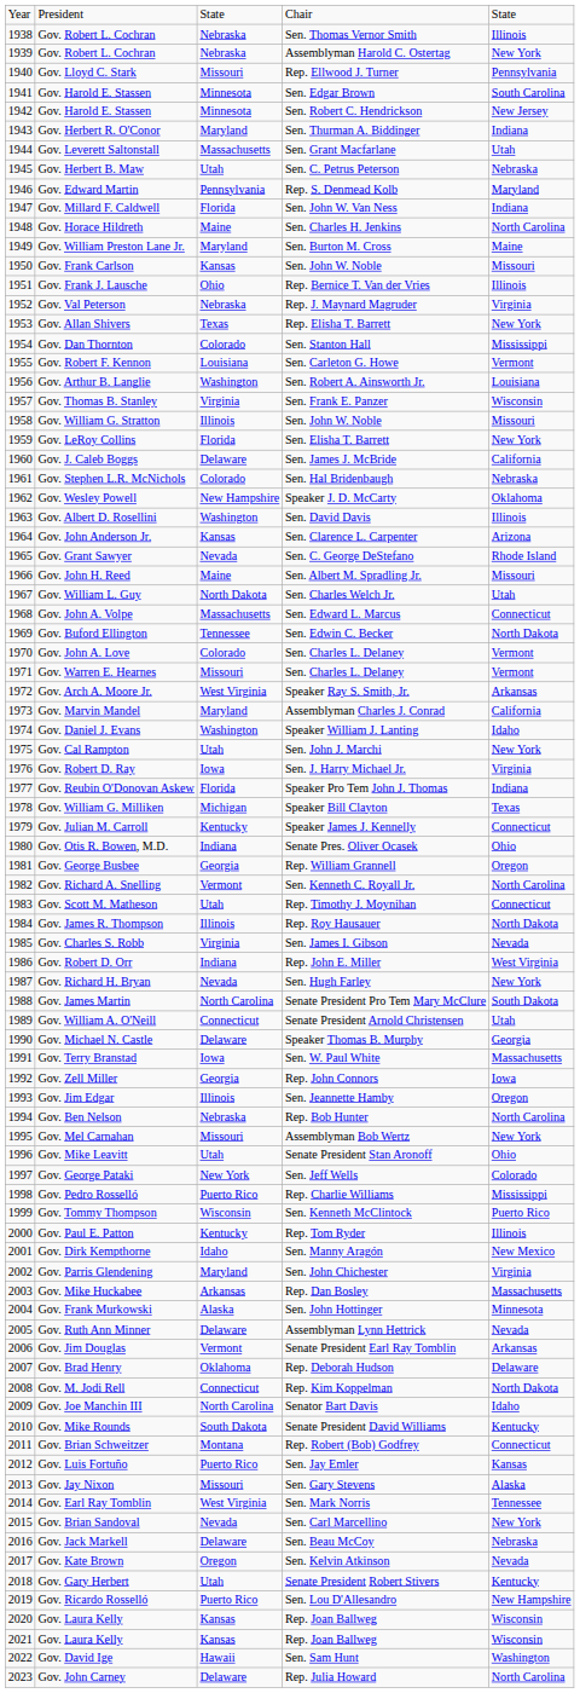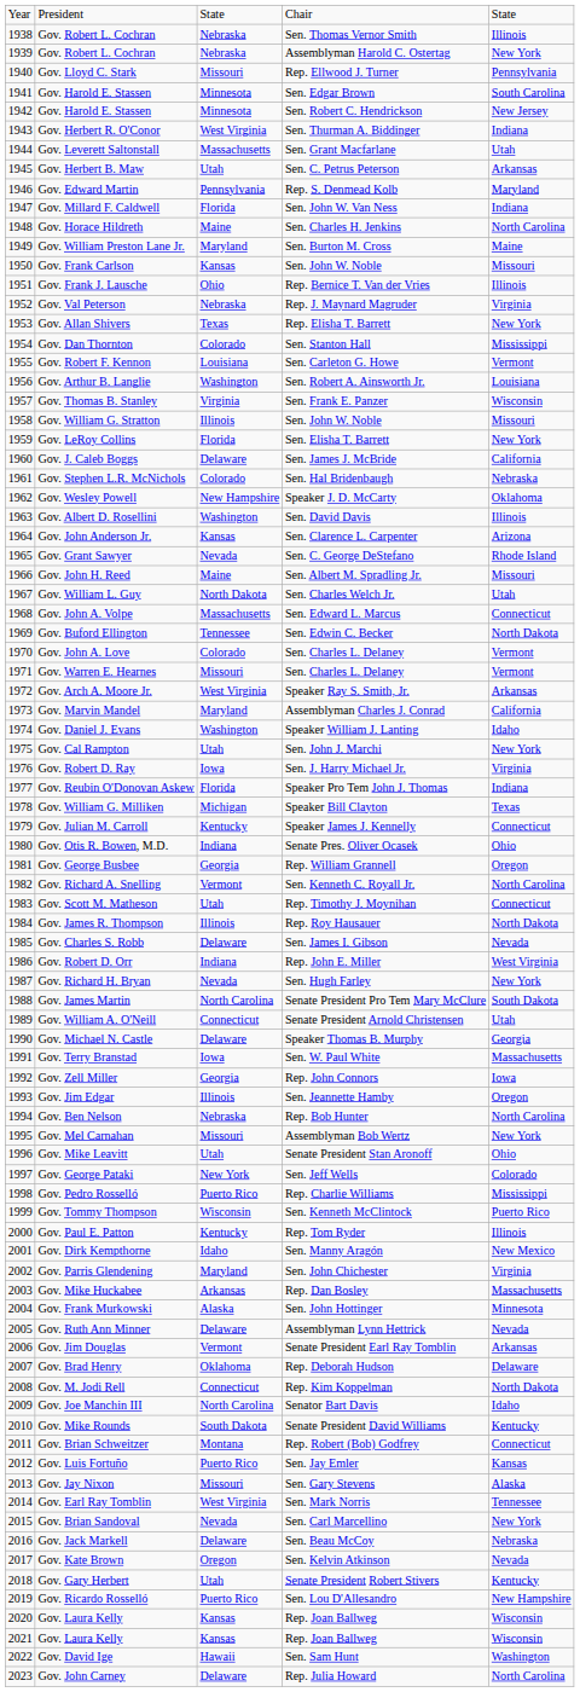Gov. Herbert R. O'Conor | column 3: Maryland -> West Virginia
Gov. Herbert B. Maw | column 5: Nebraska -> Arkansas
Gov. Charles S. Robb | column 3: Virginia -> Delaware
